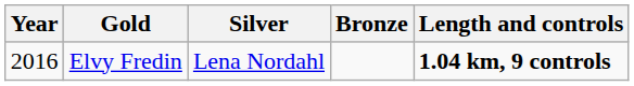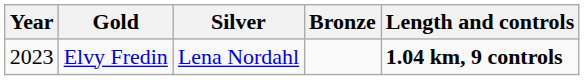Elvy Fredin | Year: 2016 -> 2023
